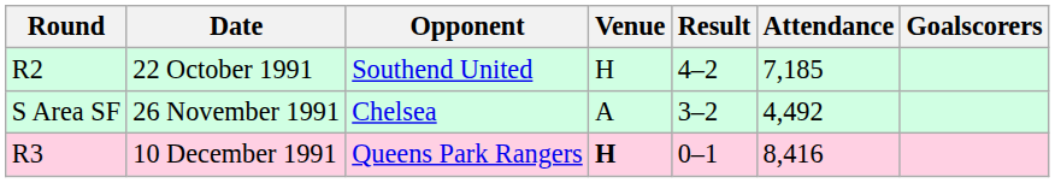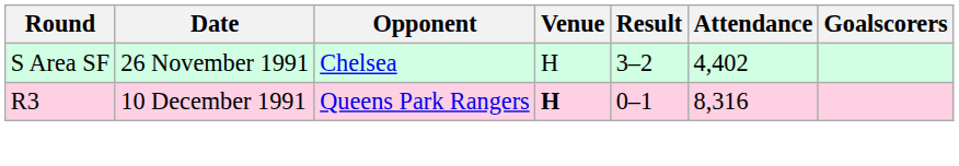- row: R2 | 22 October 1991 | Southend United | H | 4–2 | 7,185
26 November 1991 | Venue: A -> H
26 November 1991 | Attendance: 4,492 -> 4,402
10 December 1991 | Attendance: 8,416 -> 8,316
